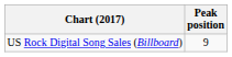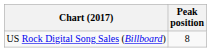US Rock Digital Song Sales (Billboard) | Peak position: 9 -> 8
